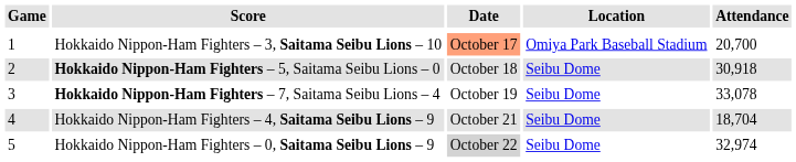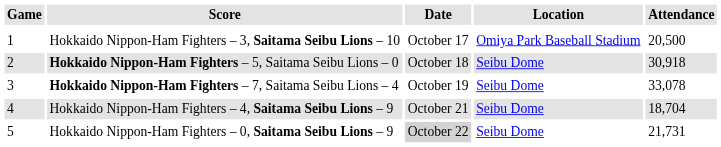Hokkaido Nippon-Ham Fighters – 3, Saitama Seibu Lions – 10 | Date: lightsalmon background -> no background
Hokkaido Nippon-Ham Fighters – 3, Saitama Seibu Lions – 10 | Attendance: 20,700 -> 20,500
Hokkaido Nippon-Ham Fighters – 0, Saitama Seibu Lions – 9 | Attendance: 32,974 -> 21,731
